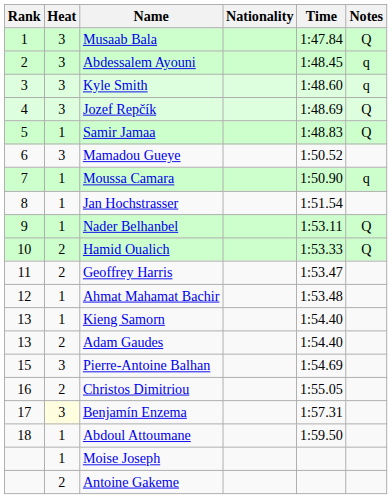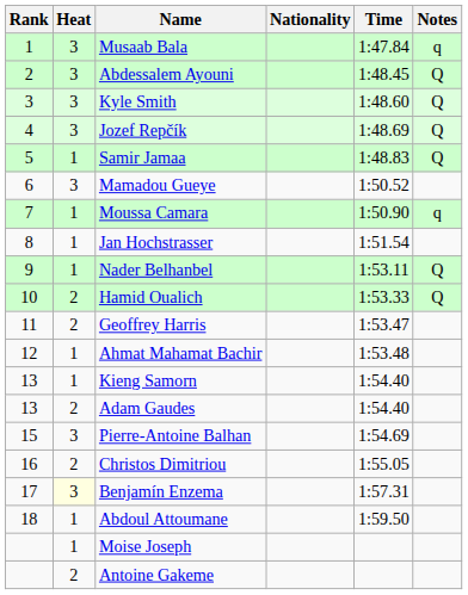Musaab Bala | Notes: Q -> q
Abdessalem Ayouni | Notes: q -> Q
Kyle Smith | Notes: q -> Q
